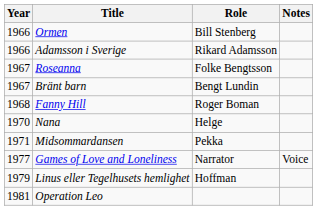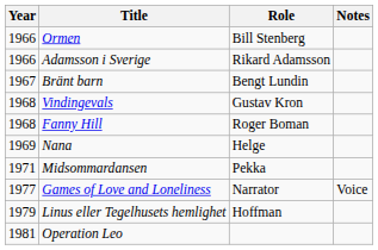- row: 1967 | Roseanna | Folke Bengtsson
+ row: 1968 | Vindingevals | Gustav Kron
Nana | Year: 1970 -> 1969
